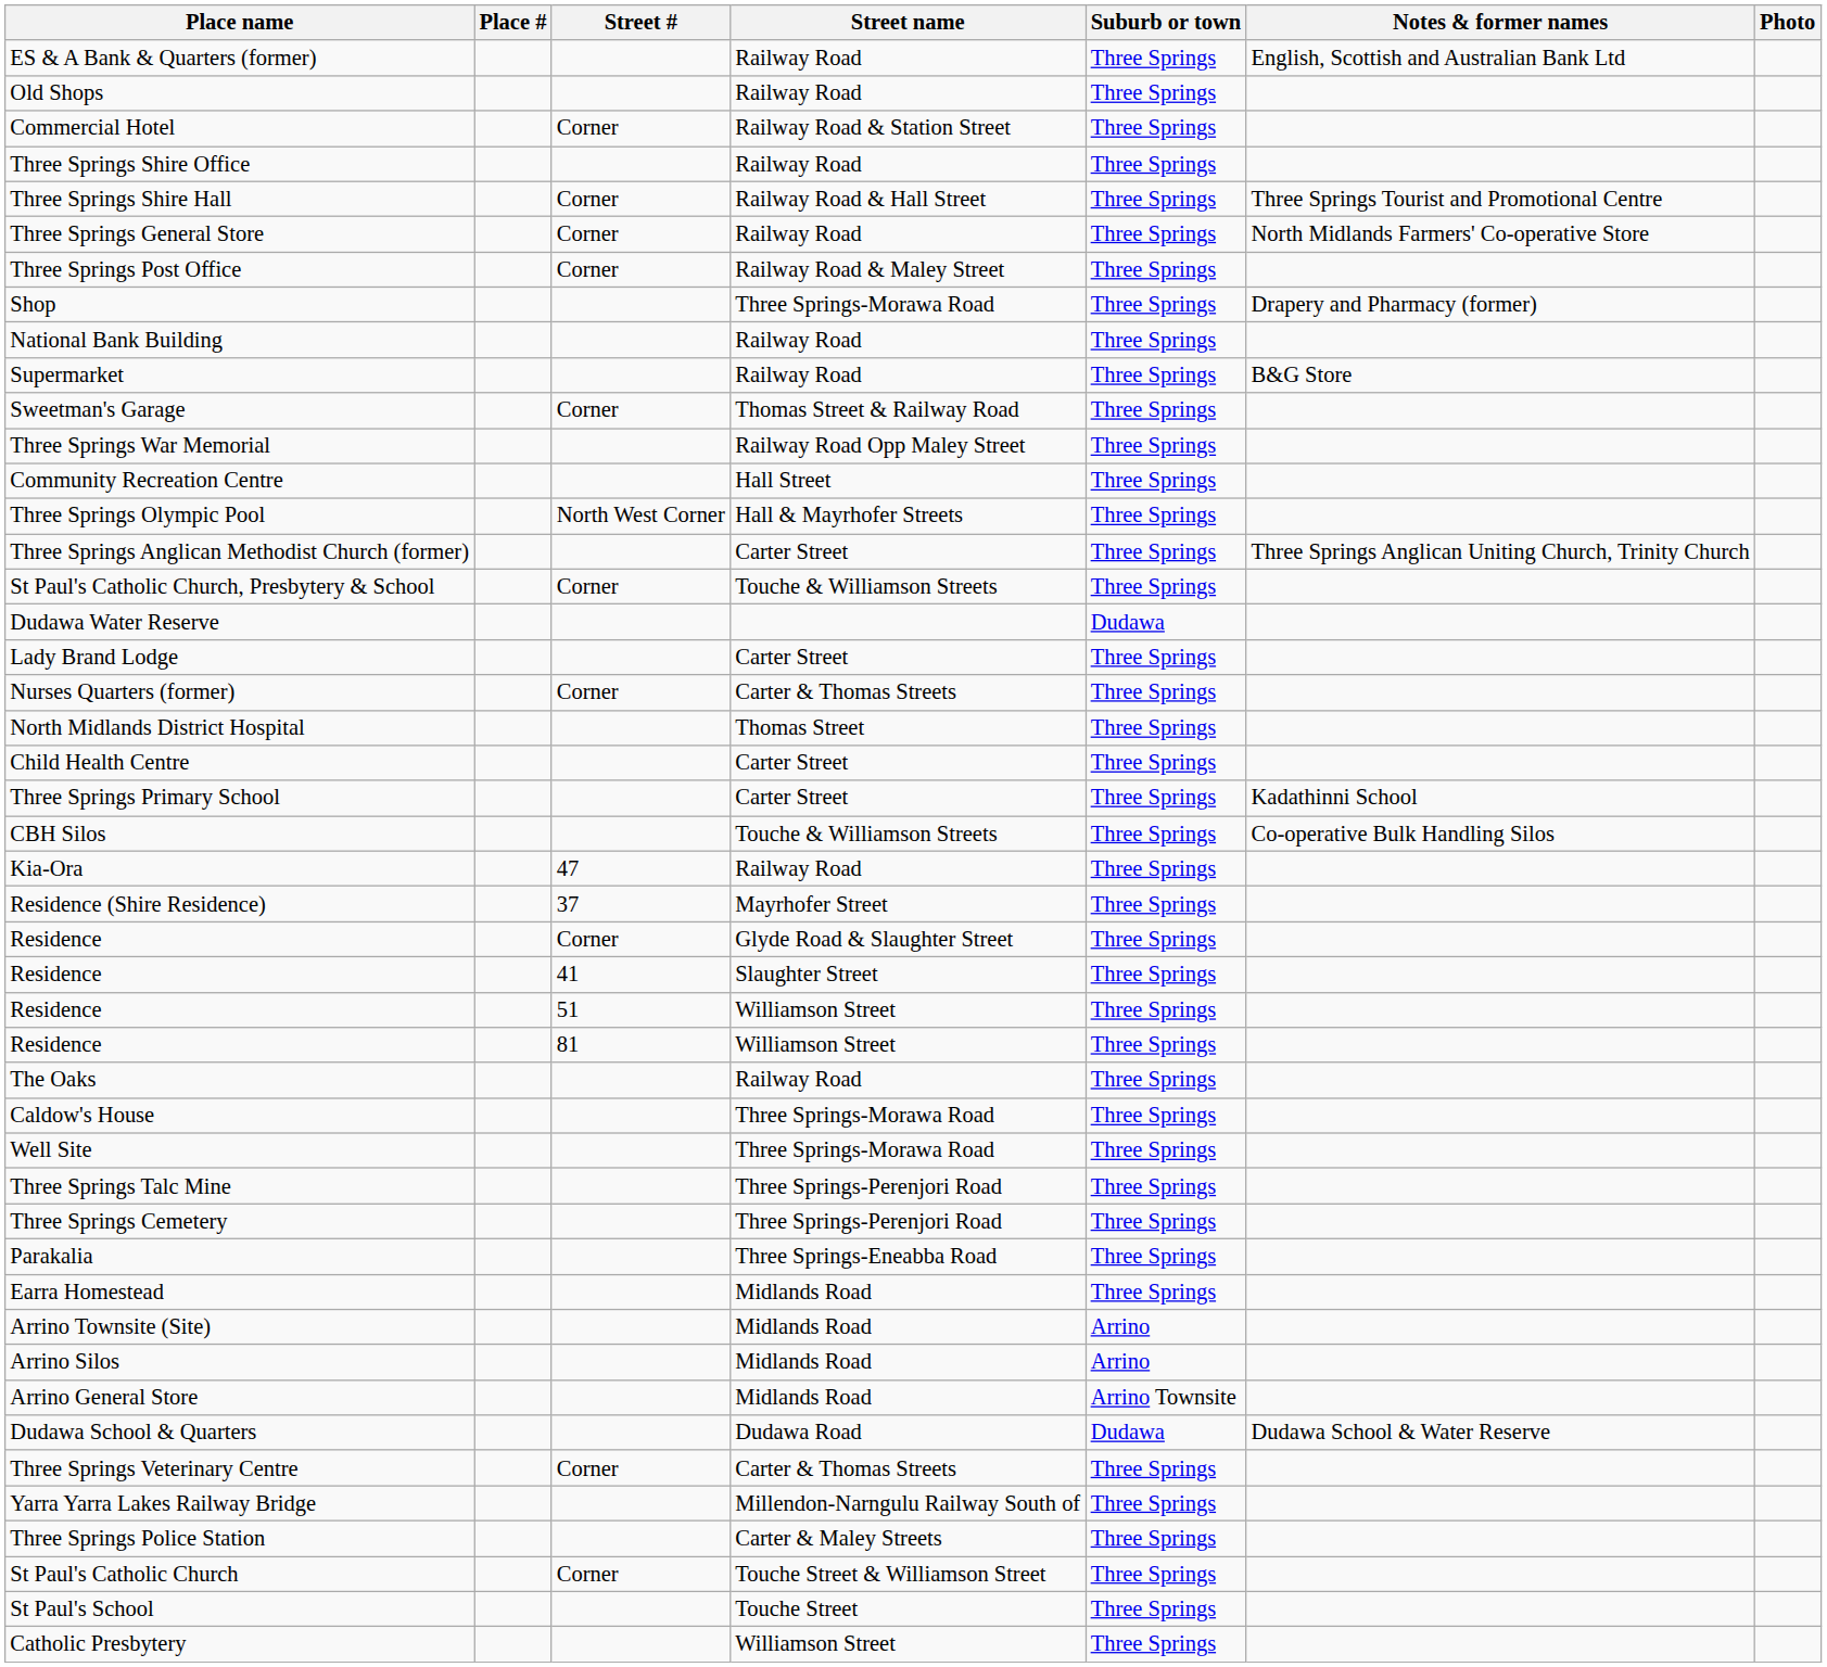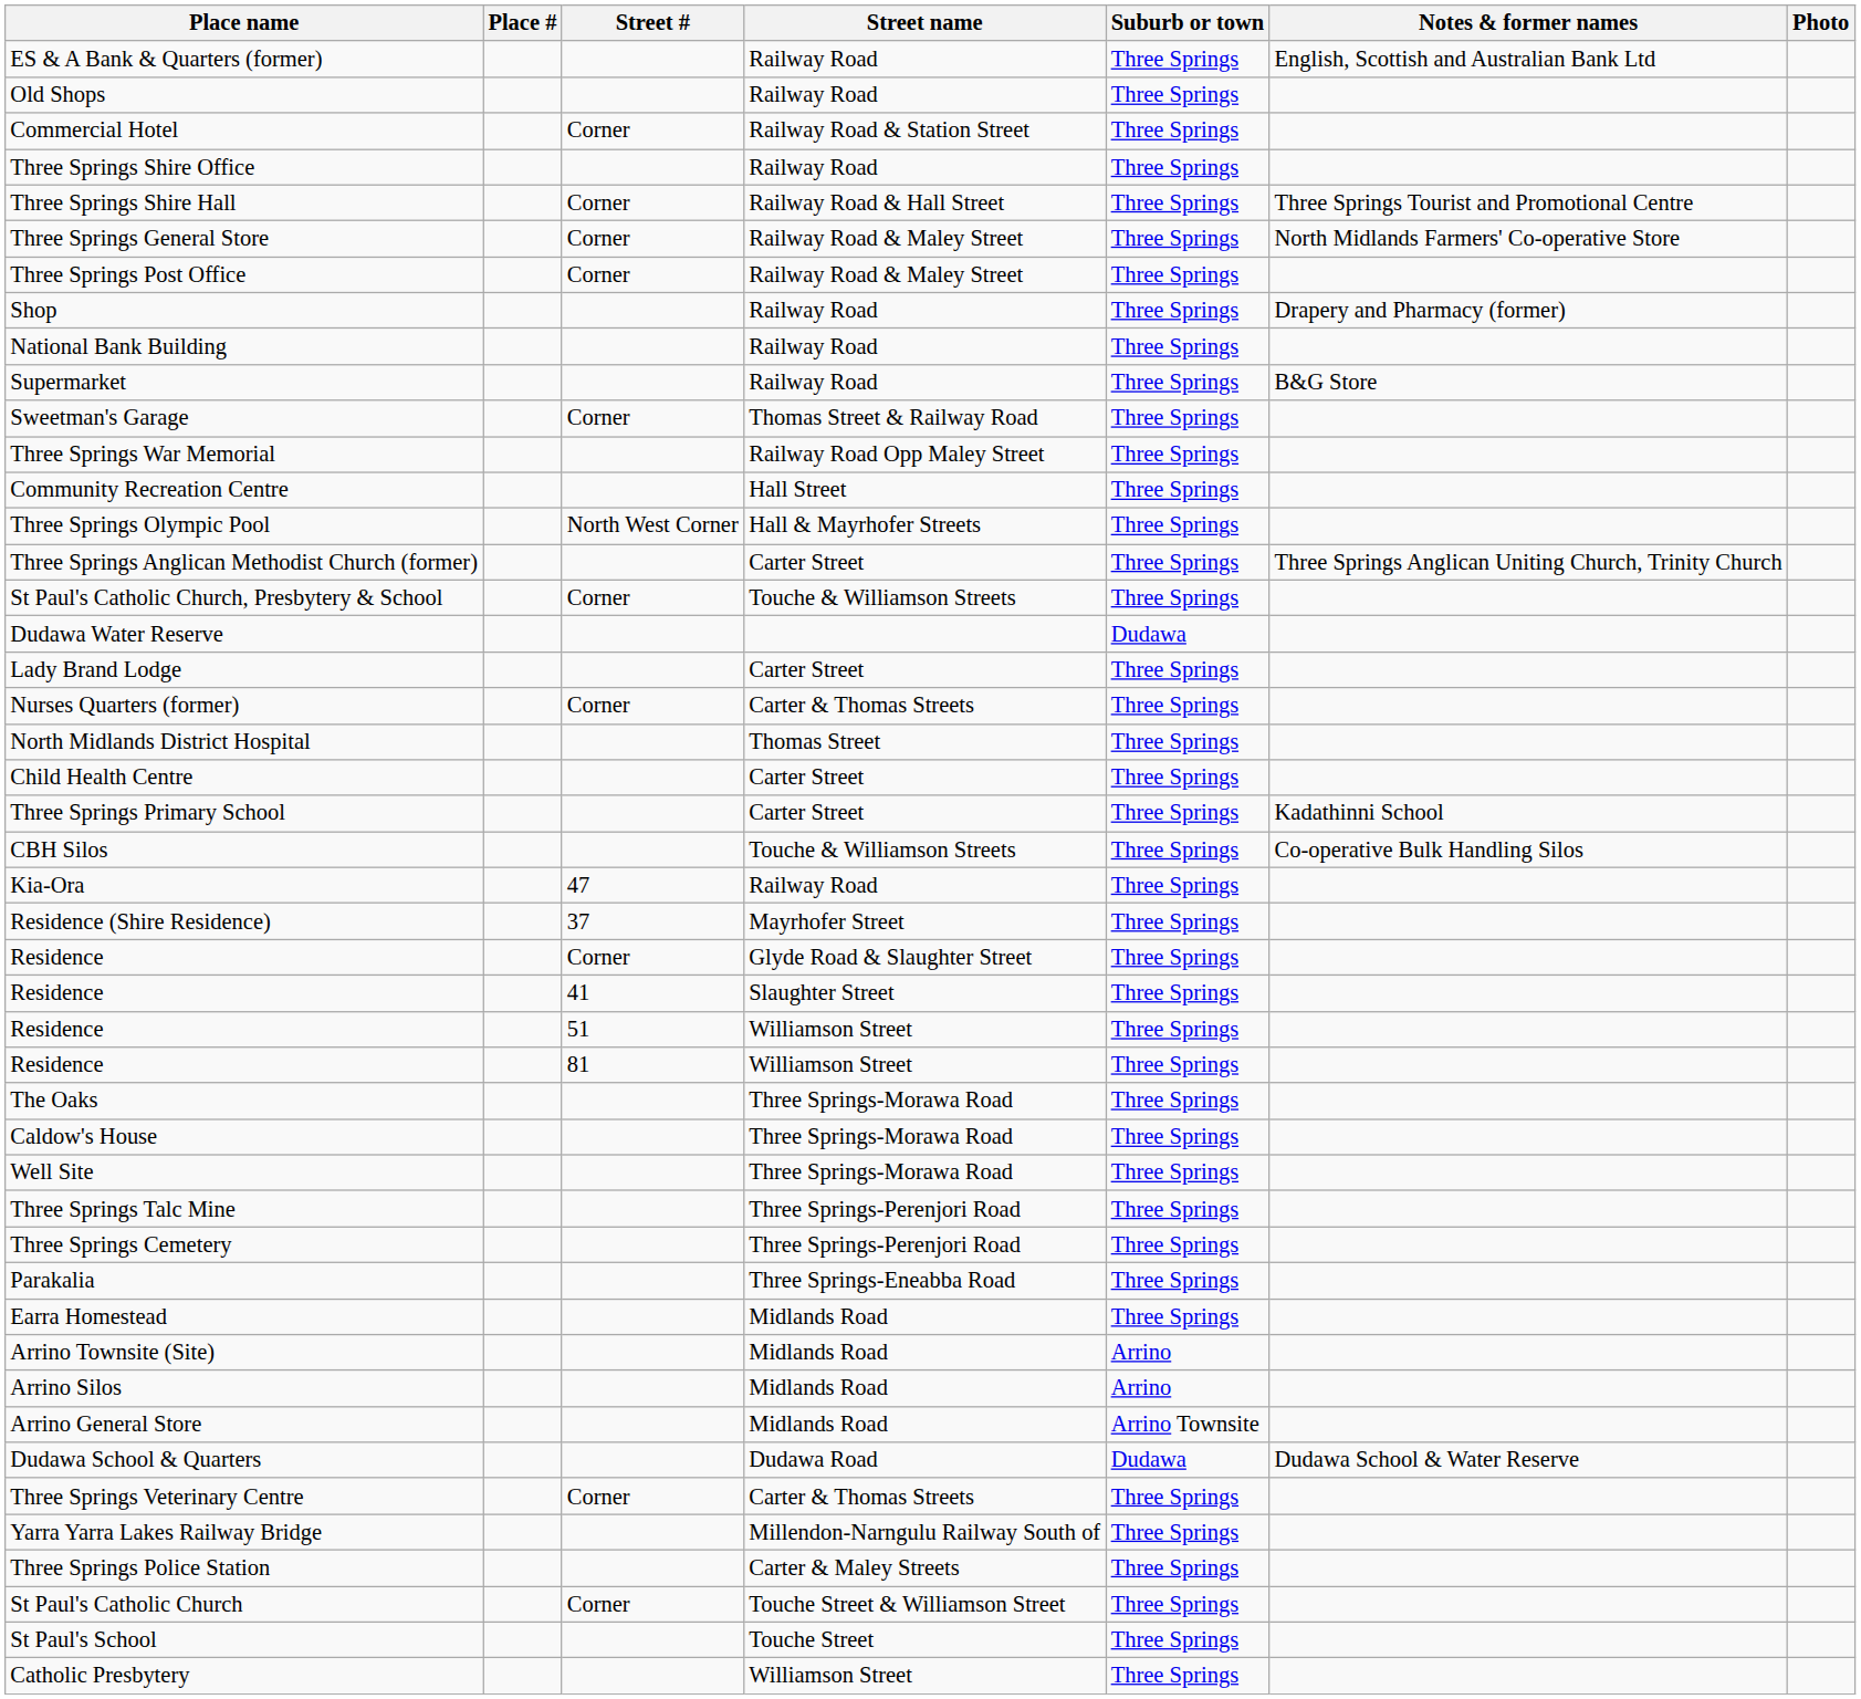Three Springs General Store | Street name: Railway Road -> Railway Road & Maley Street
Shop | Street name: Three Springs-Morawa Road -> Railway Road
The Oaks | Street name: Railway Road -> Three Springs-Morawa Road
